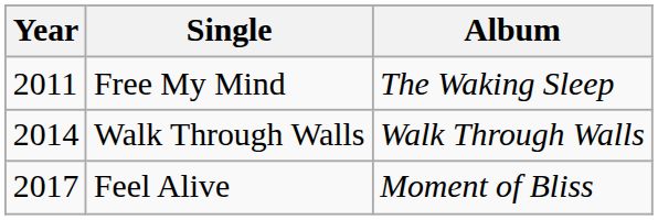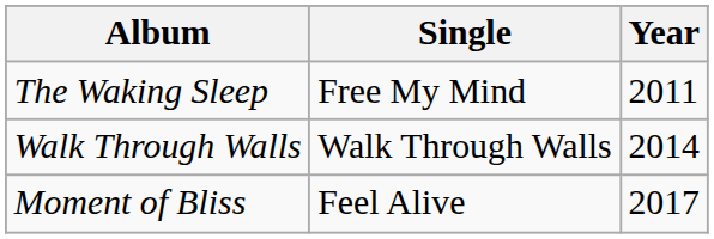columns swapped: Year <-> Album
